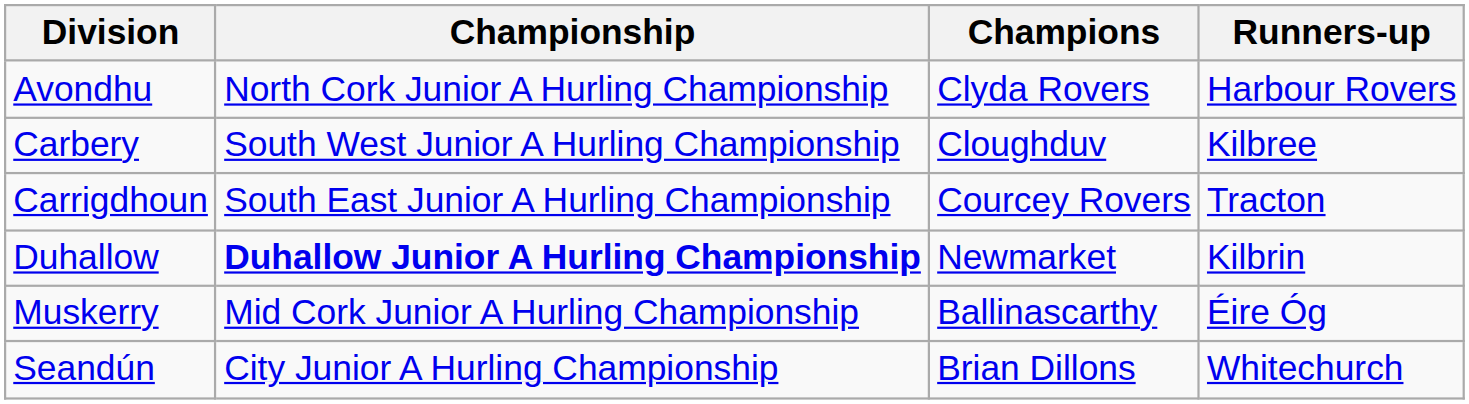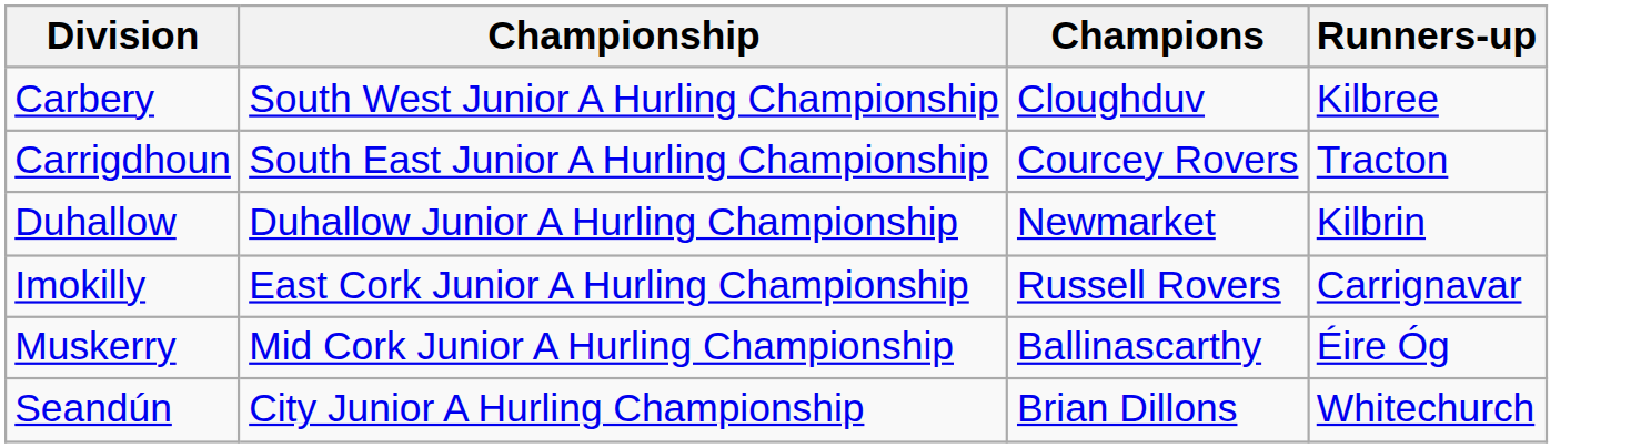- row: Avondhu | North Cork Junior A Hurling Championship | Clyda Rovers | Harbour Rovers
Duhallow | Championship: bold -> normal
+ row: Imokilly | East Cork Junior A Hurling Championship | Russell Rovers | Carrignavar
